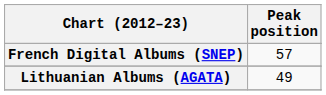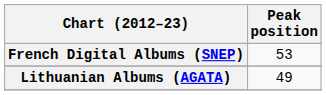French Digital Albums (SNEP) | Peak position: 57 -> 53
